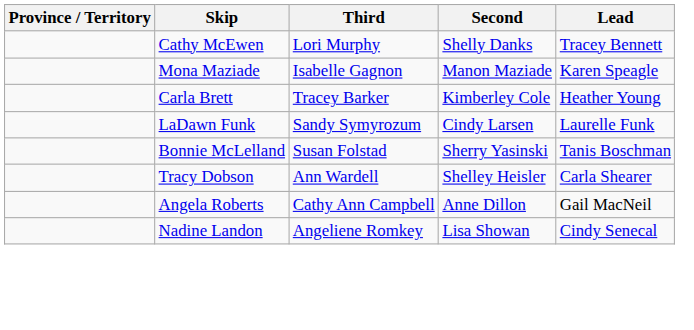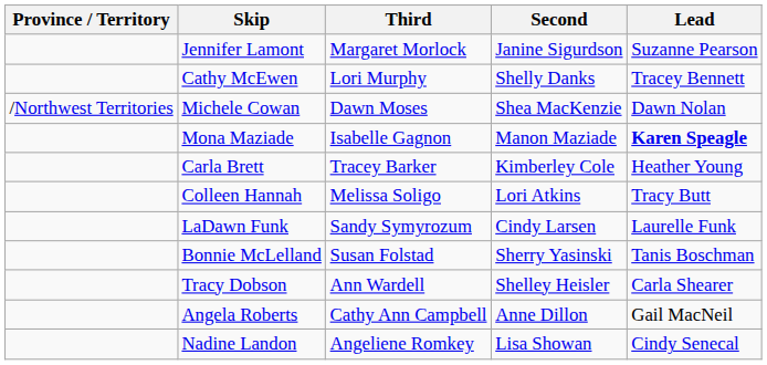+ row: Jennifer Lamont | Margaret Morlock | Janine Sigurdson | Suzanne Pearson
+ row: /Northwest Territories | Michele Cowan | Dawn Moses | Shea MacKenzie | Dawn Nolan
Mona Maziade | Lead: normal -> bold
+ row: Colleen Hannah | Melissa Soligo | Lori Atkins | Tracy Butt
